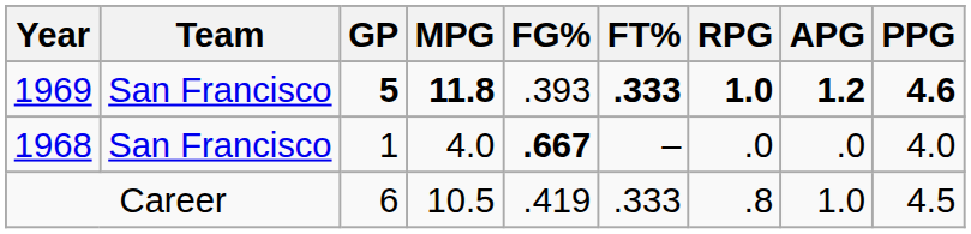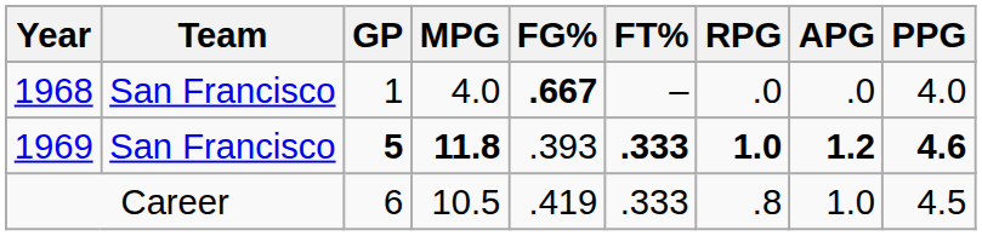rows swapped: 1968 <-> 1969
